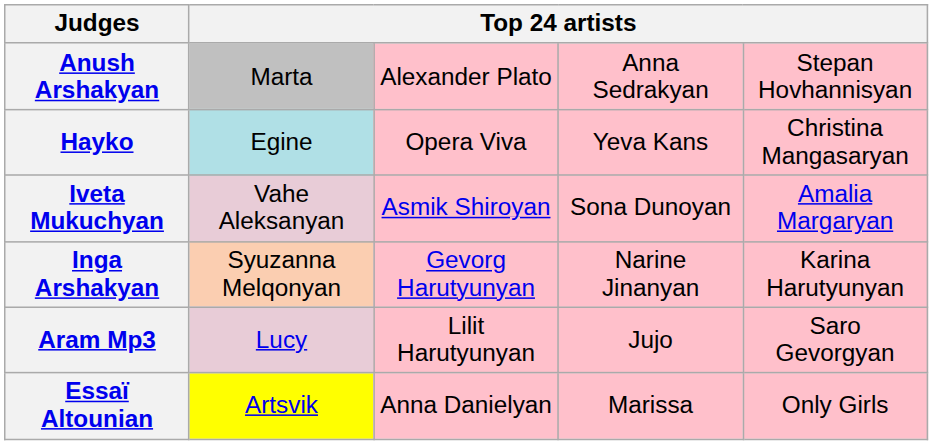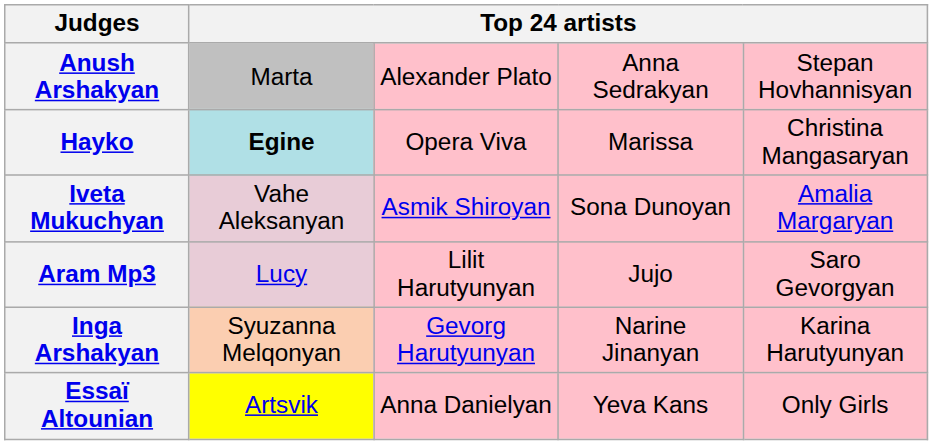Hayko | column 2: normal -> bold
Hayko | column 4: Yeva Kans -> Marissa
rows swapped: Aram Mp3 <-> Inga Arshakyan
Essaï Altounian | column 4: Marissa -> Yeva Kans
